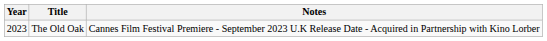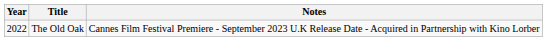The Old Oak | Year: 2023 -> 2022
